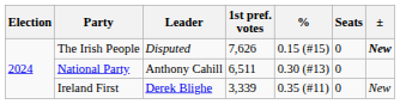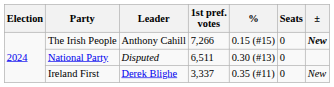The Irish People | Leader: Disputed -> Anthony Cahill
The Irish People | 1st pref. votes: 7,626 -> 7,266
National Party | Leader: Anthony Cahill -> Disputed
Ireland First | 1st pref. votes: 3,339 -> 3,337
